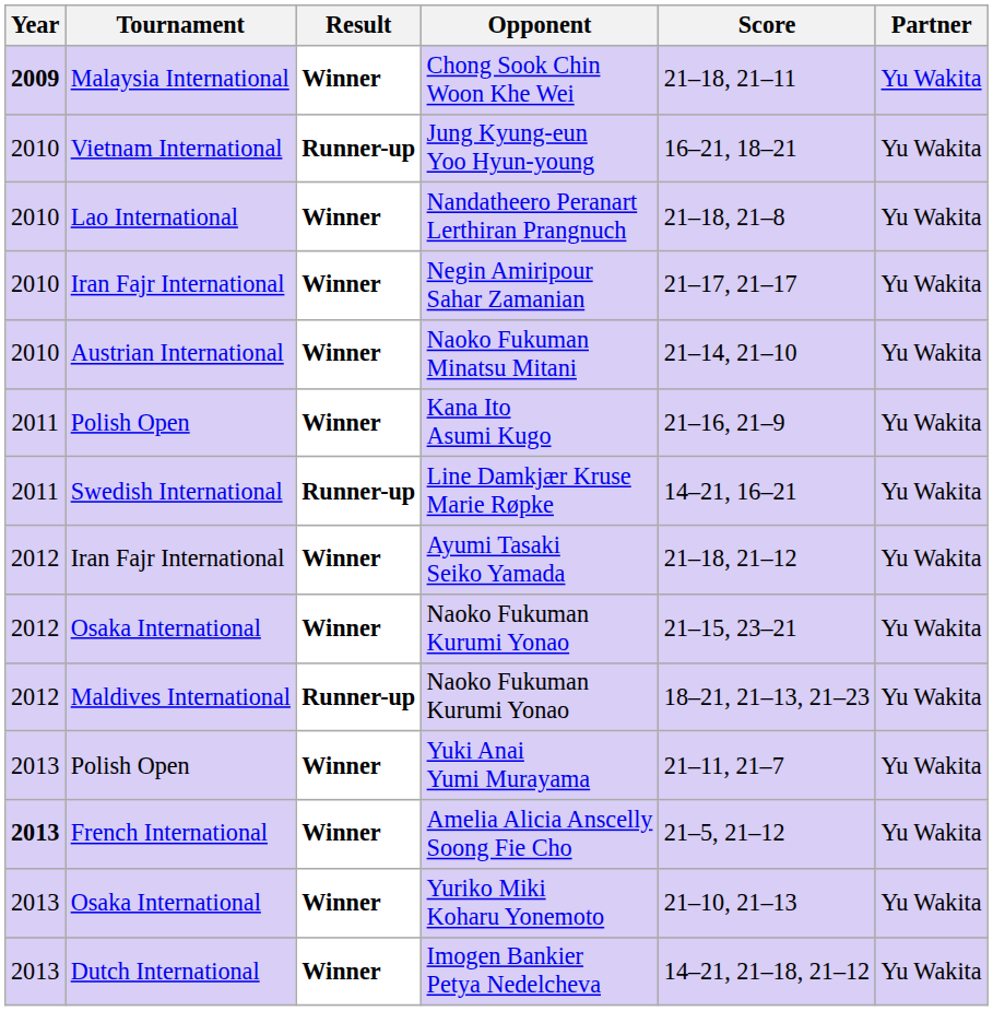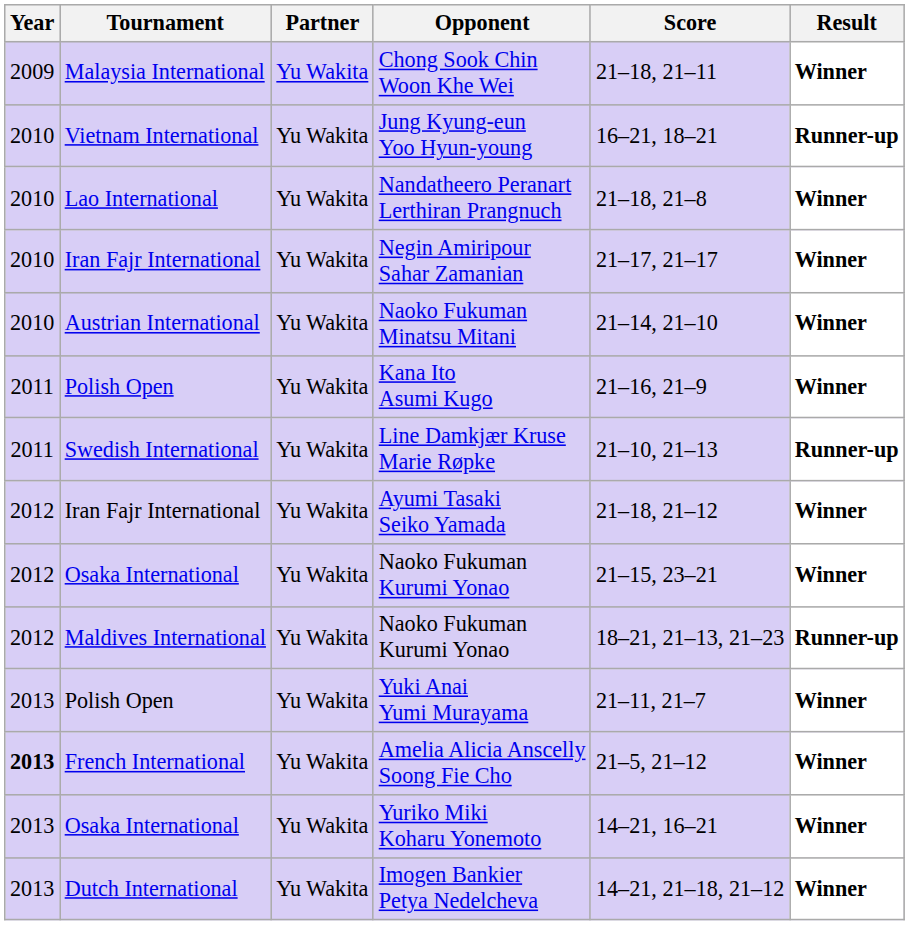columns swapped: Partner <-> Result
Chong Sook Chin Woon Khe Wei | Year: bold -> normal
Line Damkjær Kruse Marie Røpke | Score: 14–21, 16–21 -> 21–10, 21–13
Yuriko Miki Koharu Yonemoto | Score: 21–10, 21–13 -> 14–21, 16–21
